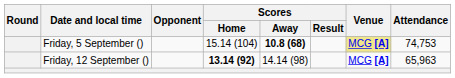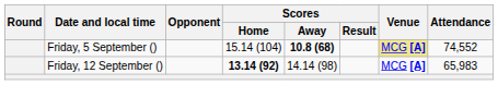Friday, 5 September () | Attendance: 74,753 -> 74,552
Friday, 12 September () | Attendance: 65,963 -> 65,983
